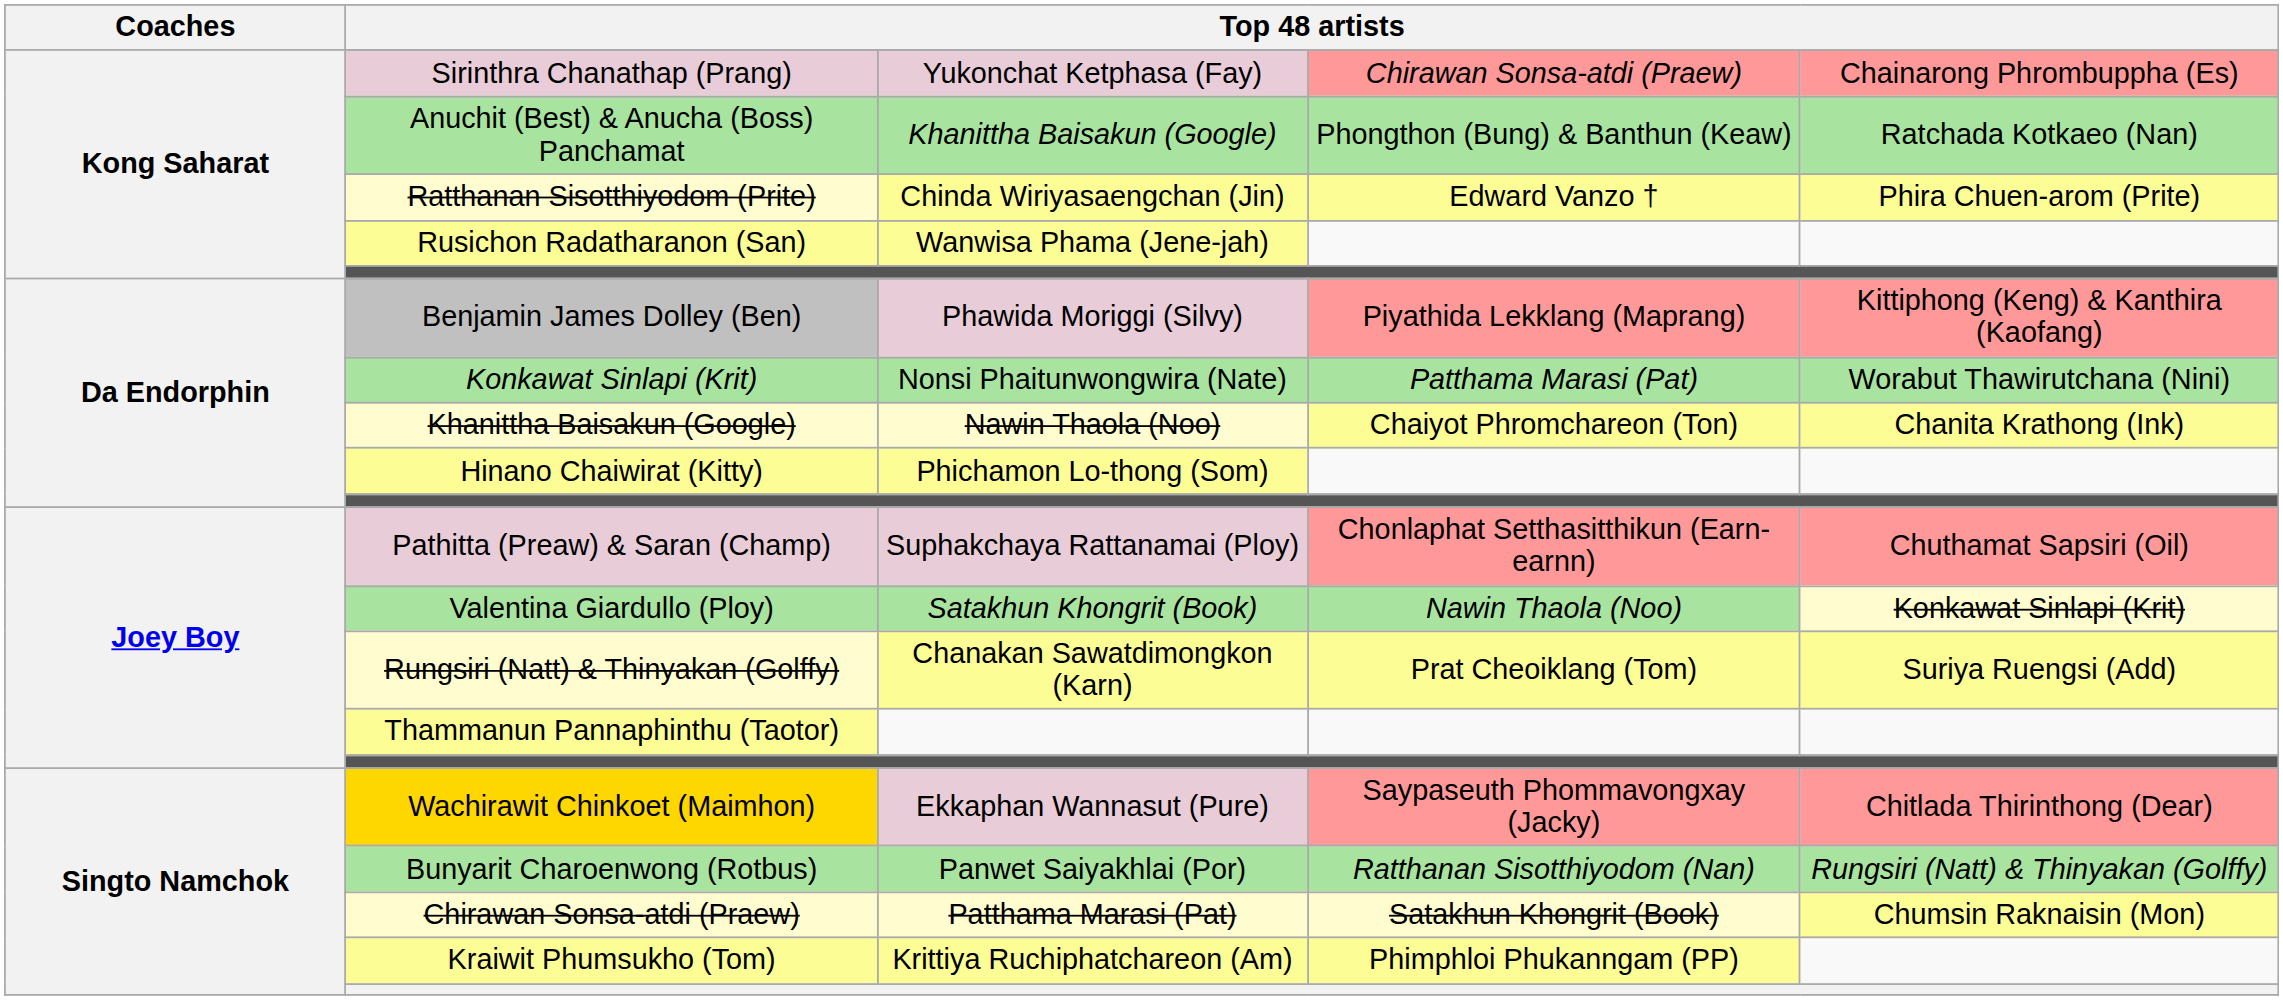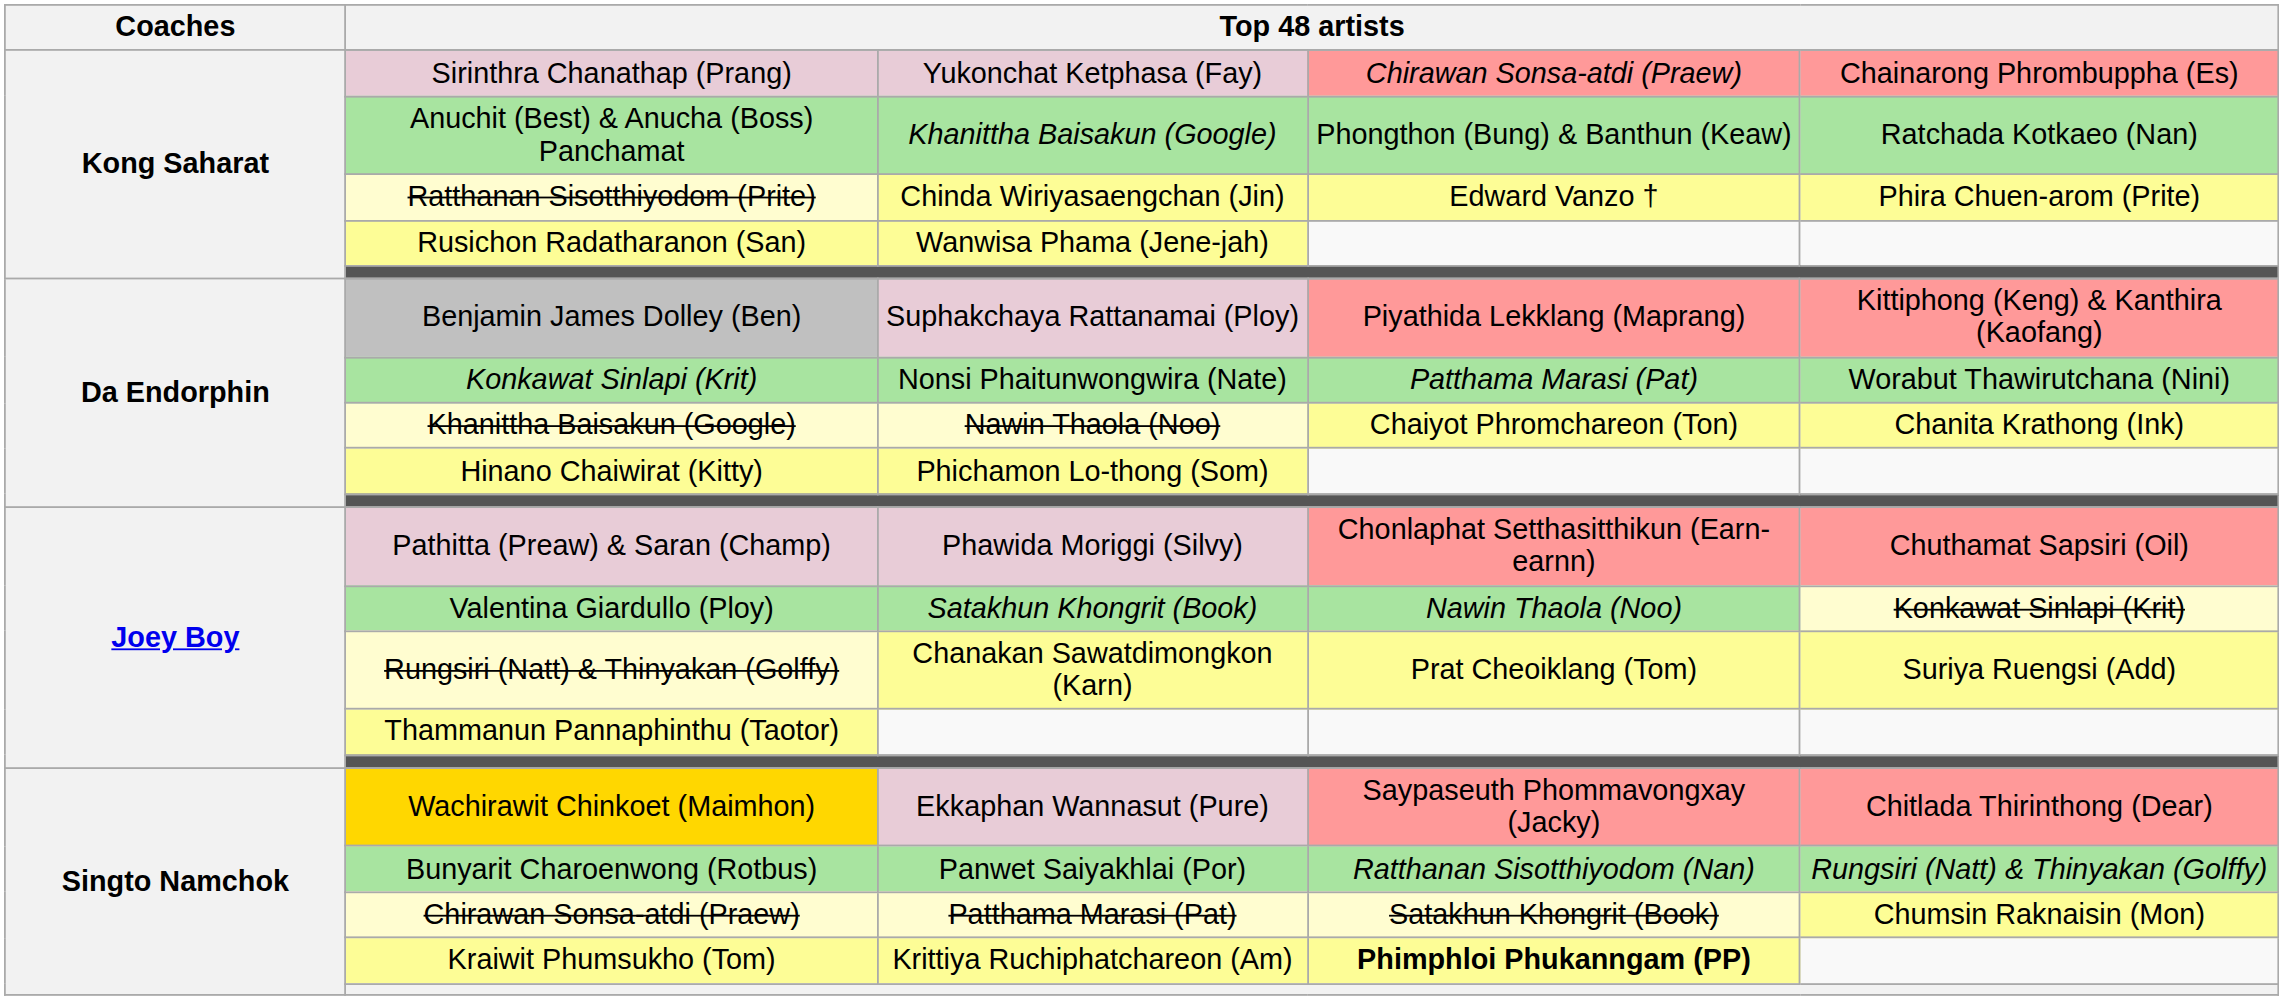Benjamin James Dolley (Ben) | column 3: Phawida Moriggi (Silvy) -> Suphakchaya Rattanamai (Ploy)
Pathitta (Preaw) & Saran (Champ) | column 3: Suphakchaya Rattanamai (Ploy) -> Phawida Moriggi (Silvy)
Kraiwit Phumsukho (Tom) | column 4: normal -> bold
